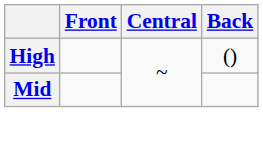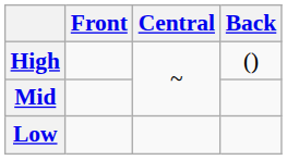+ row: Low
